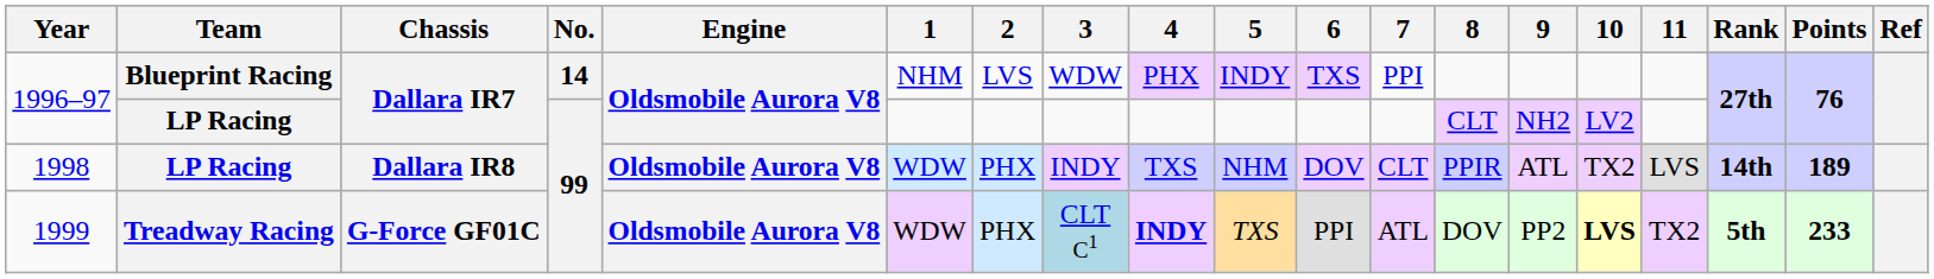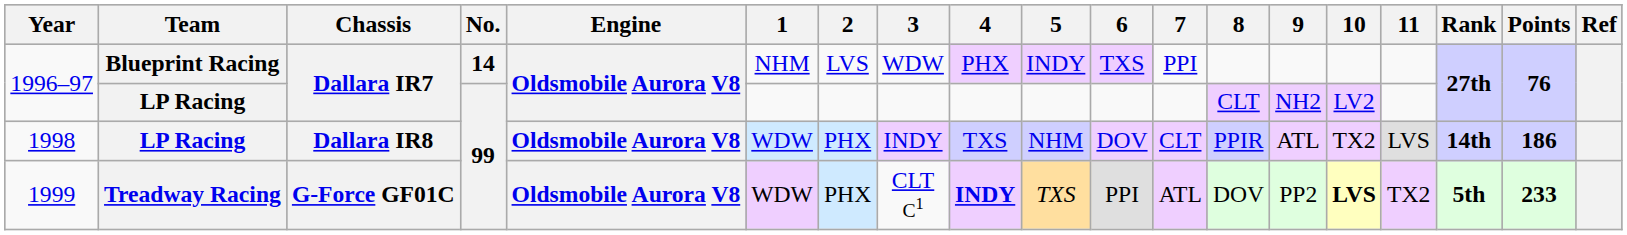1998 | Points: 189 -> 186
1999 | 3: lightblue background -> no background
